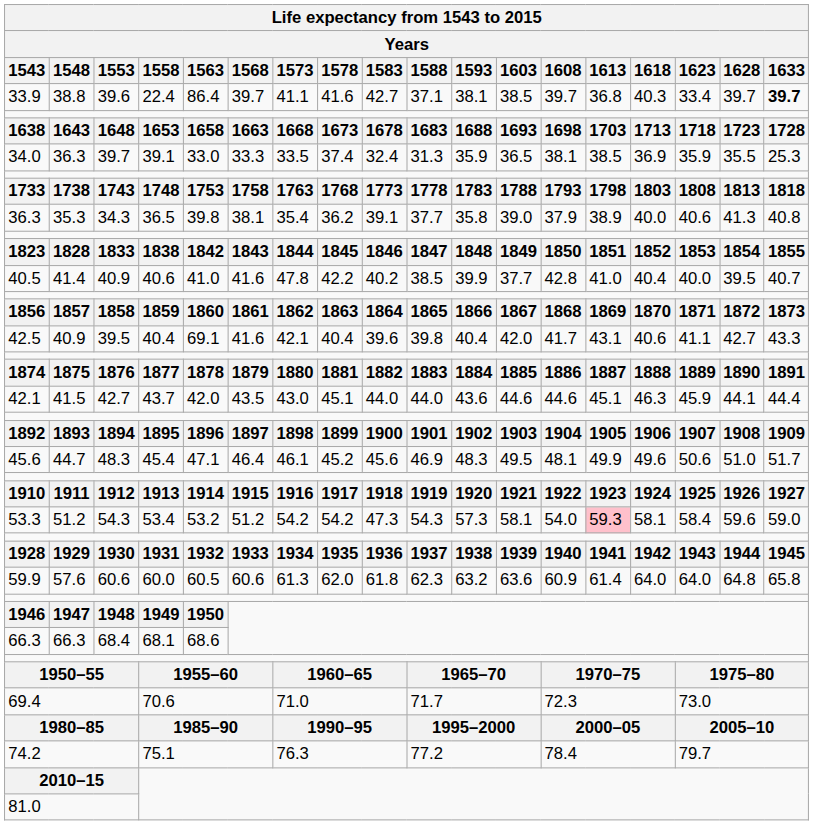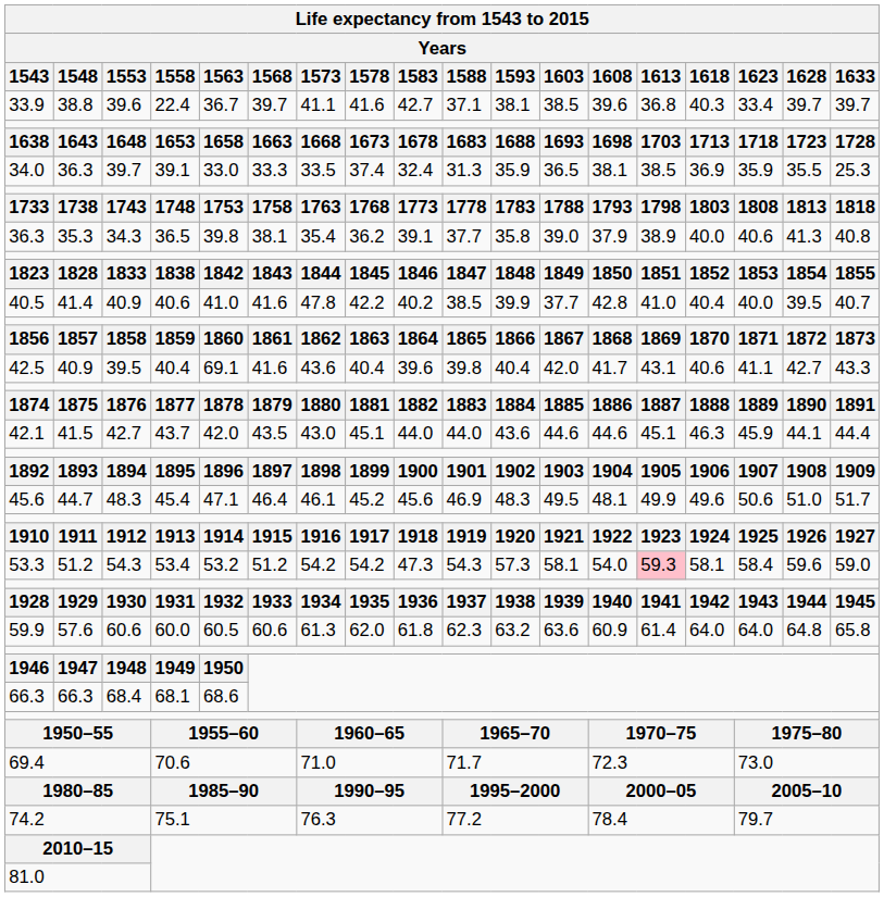33.9 | 1563: 86.4 -> 36.7
33.9 | 1608: 39.7 -> 39.6
33.9 | 1633: bold -> normal
42.5 | 1573: 42.1 -> 43.6
